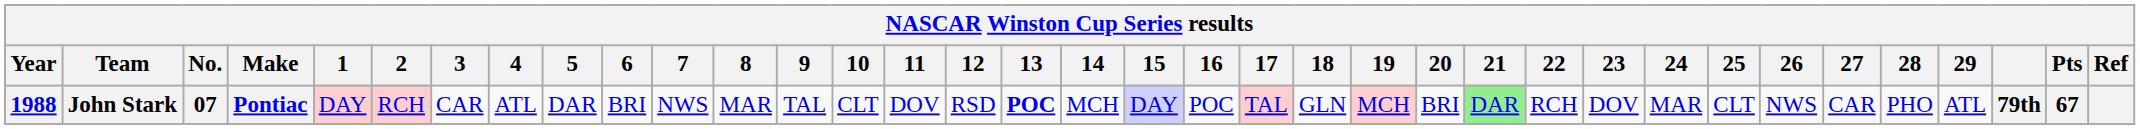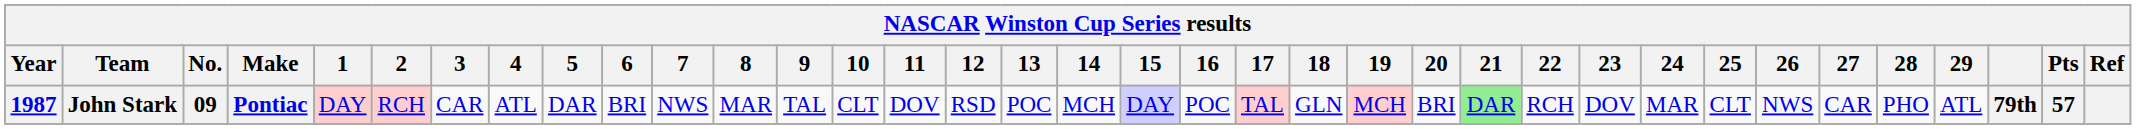John Stark | Year: 1988 -> 1987
John Stark | No.: 07 -> 09
John Stark | 13: bold -> normal
John Stark | Pts: 67 -> 57
